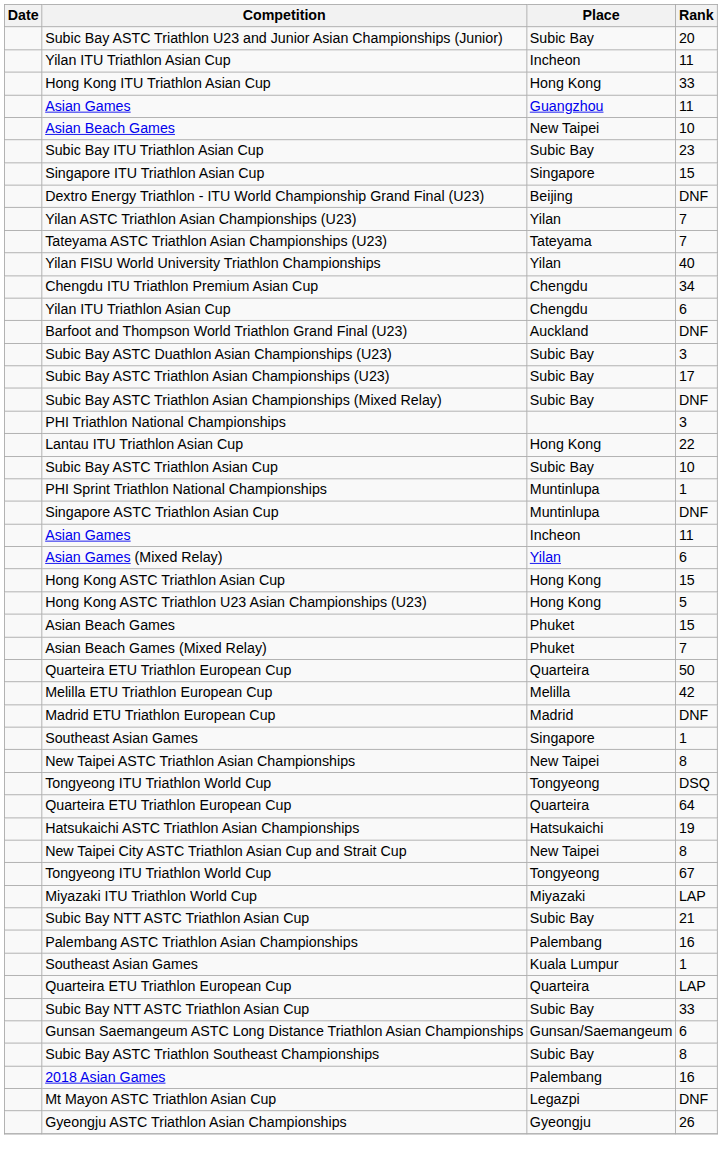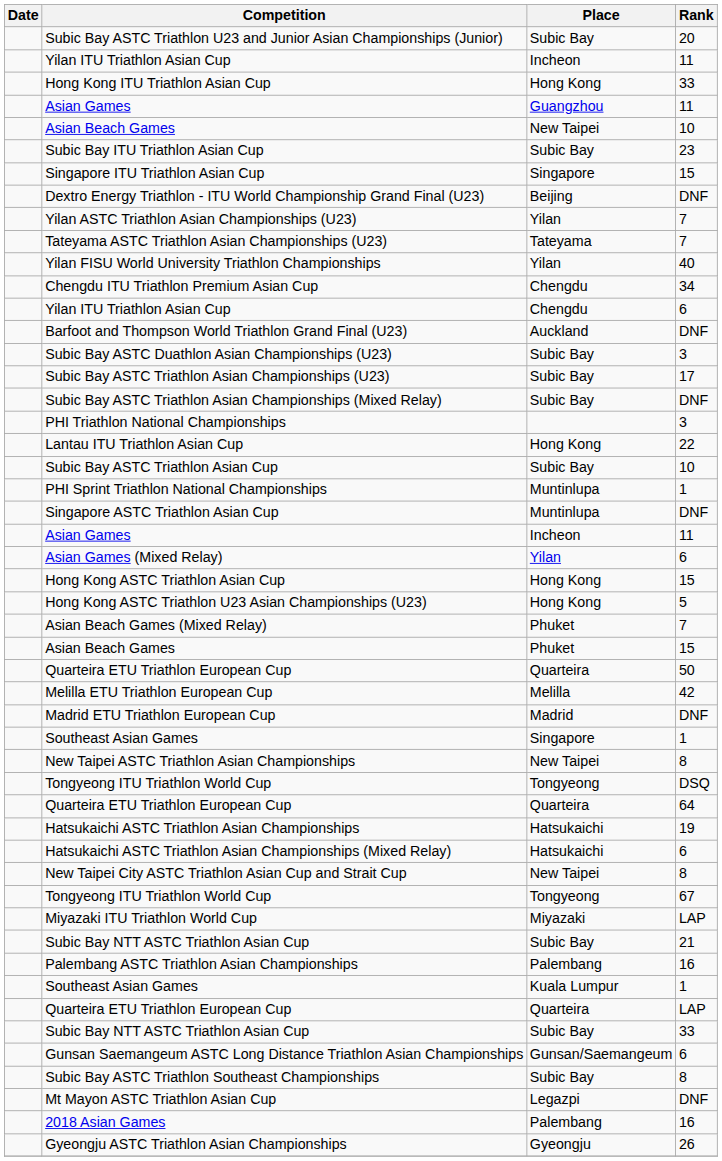rows swapped: Asian Beach Games (Mixed Relay) <-> Asian Beach Games / 15
+ row: Hatsukaichi ASTC Triathlon Asian Championships (Mixed Relay) | Hatsukaichi | 6
rows swapped: Mt Mayon ASTC Triathlon Asian Cup <-> 2018 Asian Games
